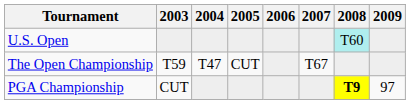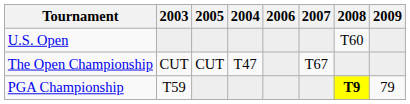columns swapped: 2004 <-> 2005
U.S. Open | 2008: paleturquoise background -> no background
The Open Championship | 2003: T59 -> CUT
PGA Championship | 2003: CUT -> T59
PGA Championship | 2009: 97 -> 79
